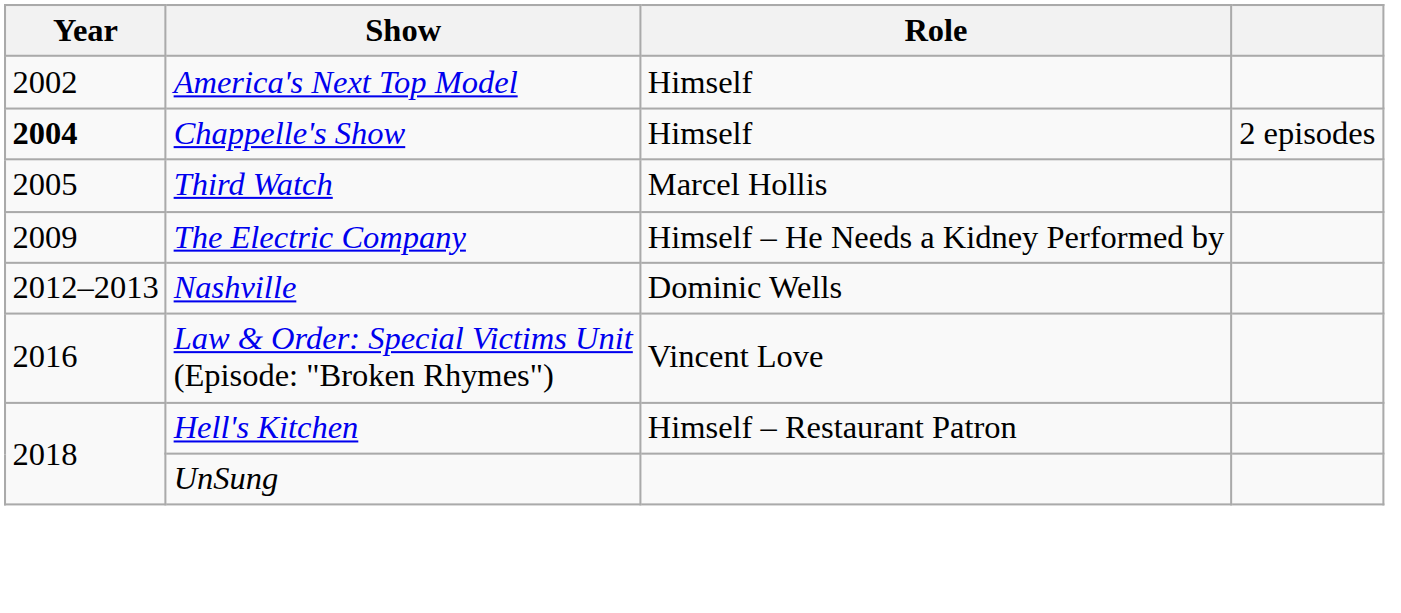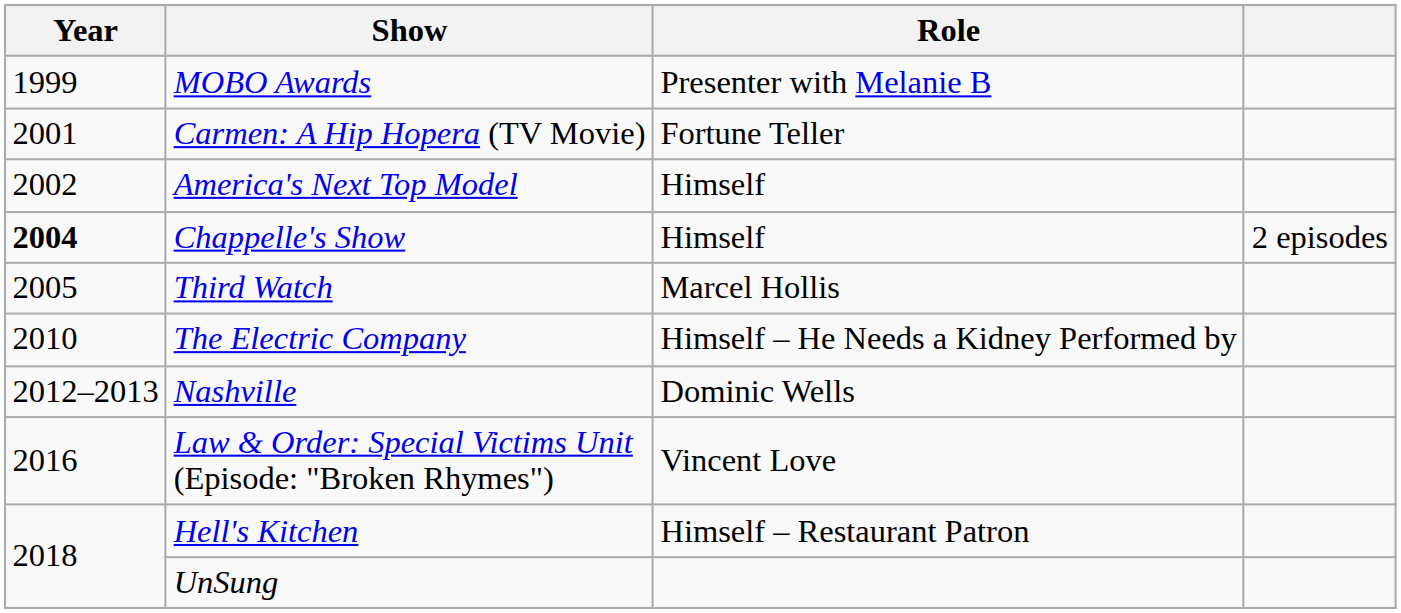+ row: 1999 | MOBO Awards | Presenter with Melanie B
+ row: 2001 | Carmen: A Hip Hopera (TV Movie) | Fortune Teller
The Electric Company | Year: 2009 -> 2010
